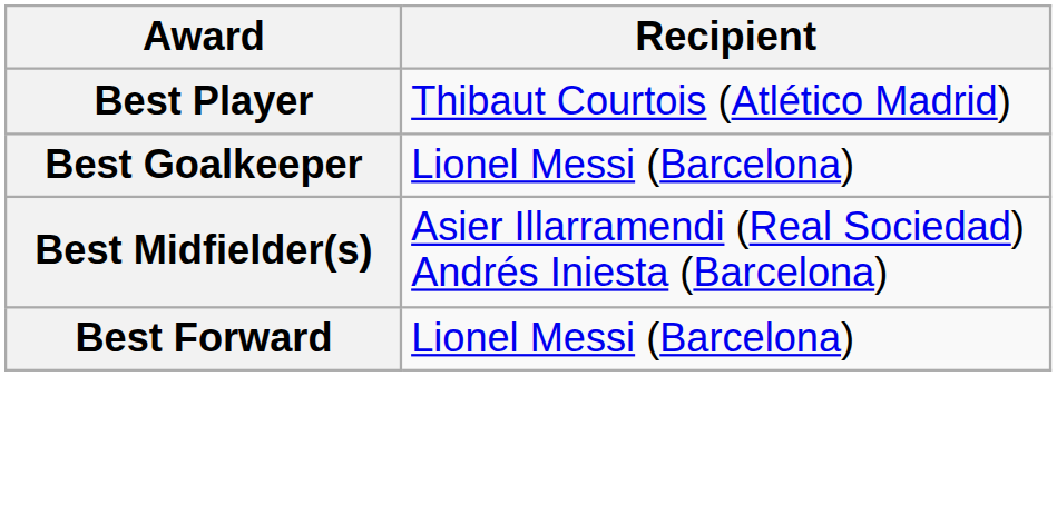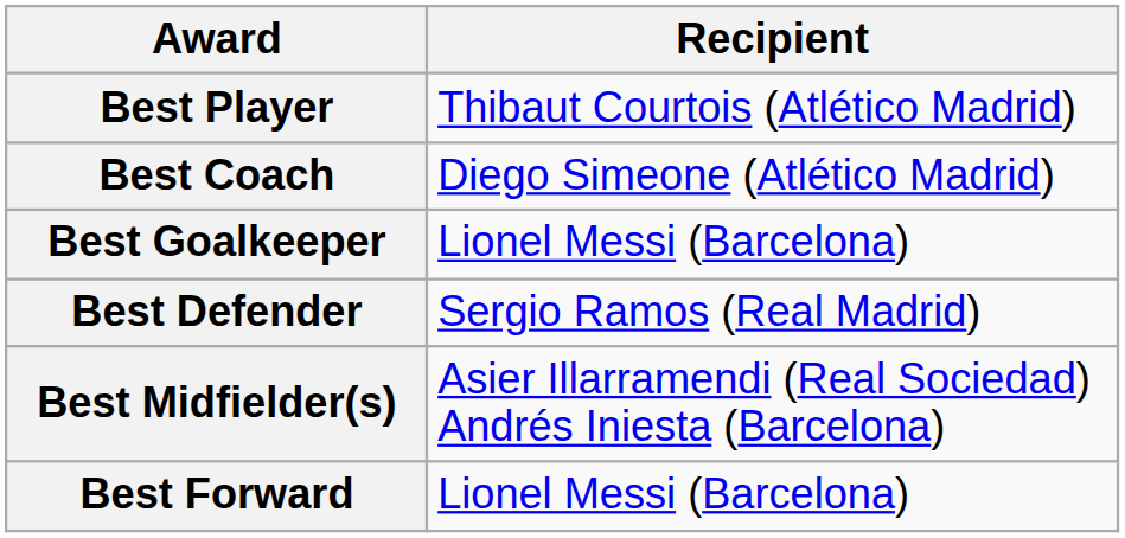+ row: Best Coach | Diego Simeone (Atlético Madrid)
+ row: Best Defender | Sergio Ramos (Real Madrid)
